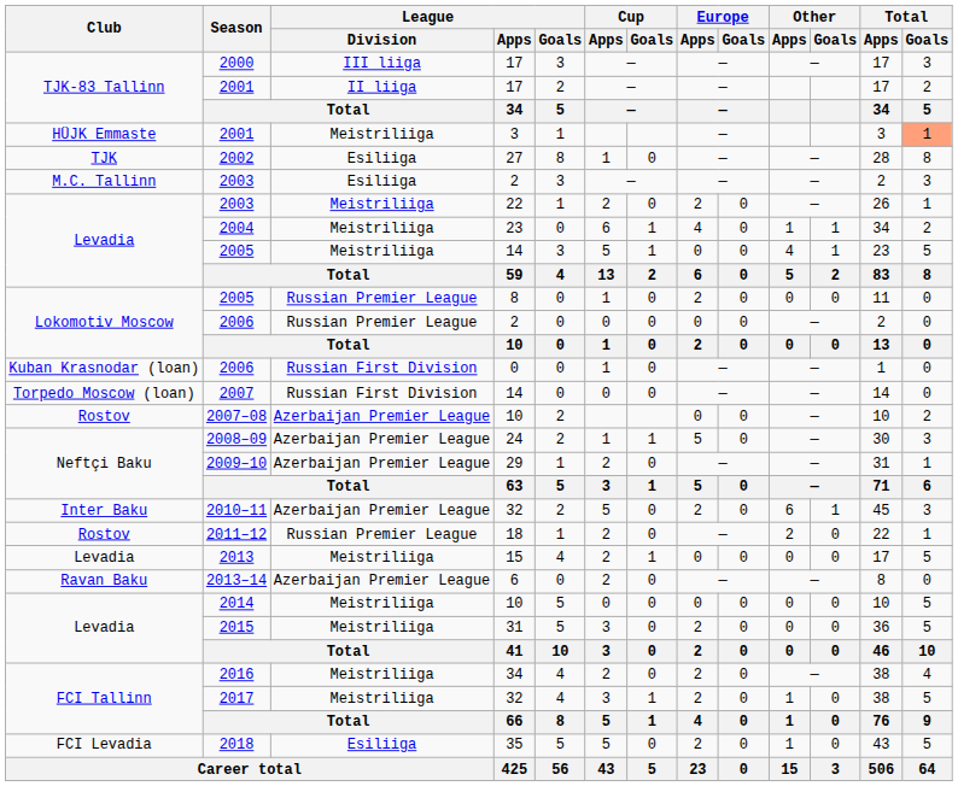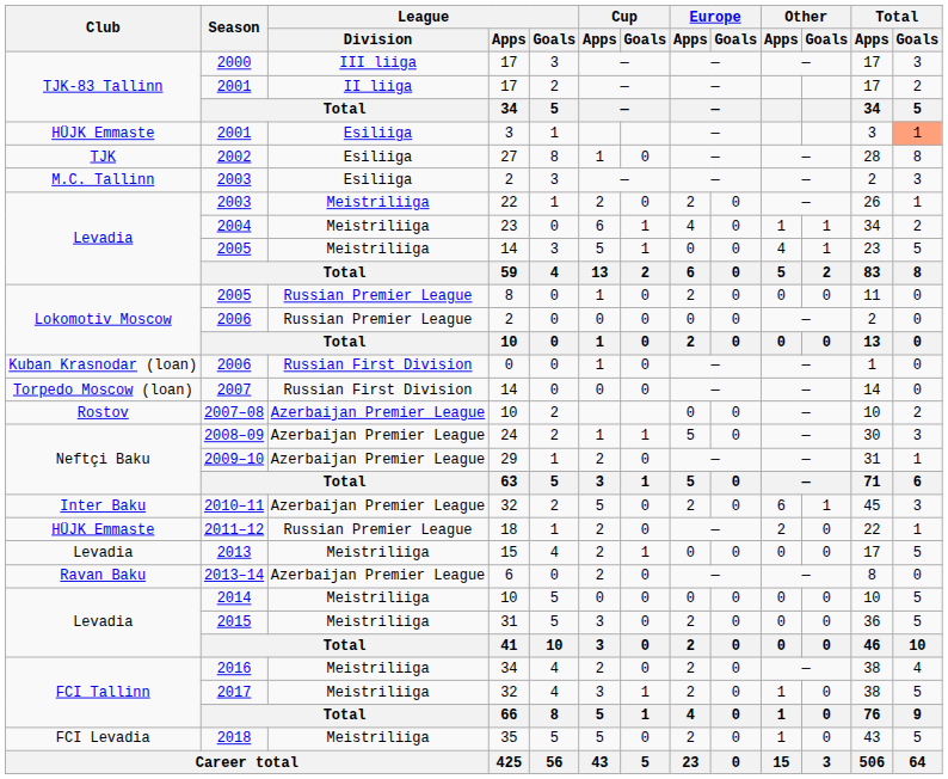2001 / 3 | League / Division: Meistriliiga -> Esiliiga
2011–12 | Club: Rostov -> HÜJK Emmaste
2018 | League / Division: Esiliiga -> Meistriliiga
